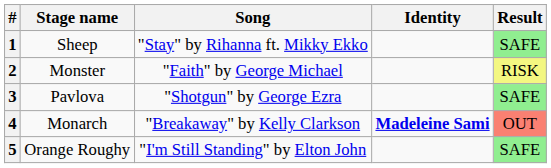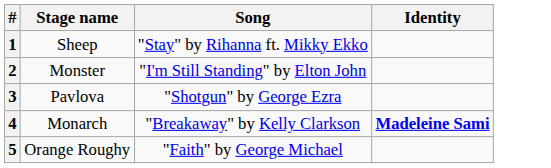- column: Result | SAFE | RISK | SAFE | OUT | SAFE
2 | Song: "Faith" by George Michael -> "I'm Still Standing" by Elton John
5 | Song: "I'm Still Standing" by Elton John -> "Faith" by George Michael
